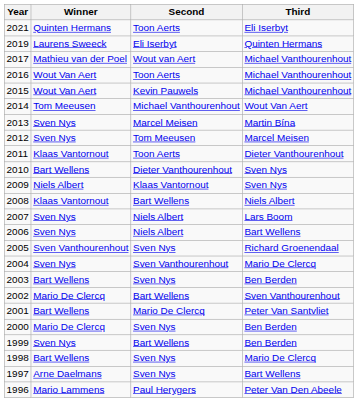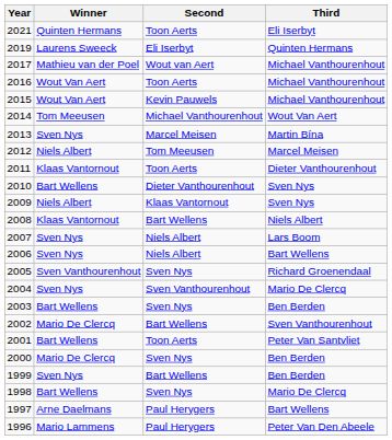2012 | Winner: Sven Nys -> Niels Albert
2001 | Second: Mario De Clercq -> Toon Aerts
1997 | Second: Sven Nys -> Paul Herygers
